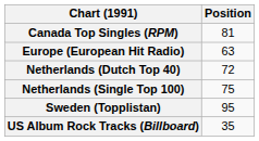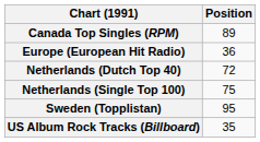Canada Top Singles (RPM) | Position: 81 -> 89
Europe (European Hit Radio) | Position: 63 -> 36
